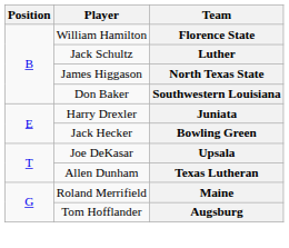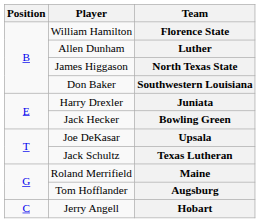Luther | Player: Jack Schultz -> Allen Dunham
Texas Lutheran | Player: Allen Dunham -> Jack Schultz
+ row: C | Jerry Angell | Hobart
